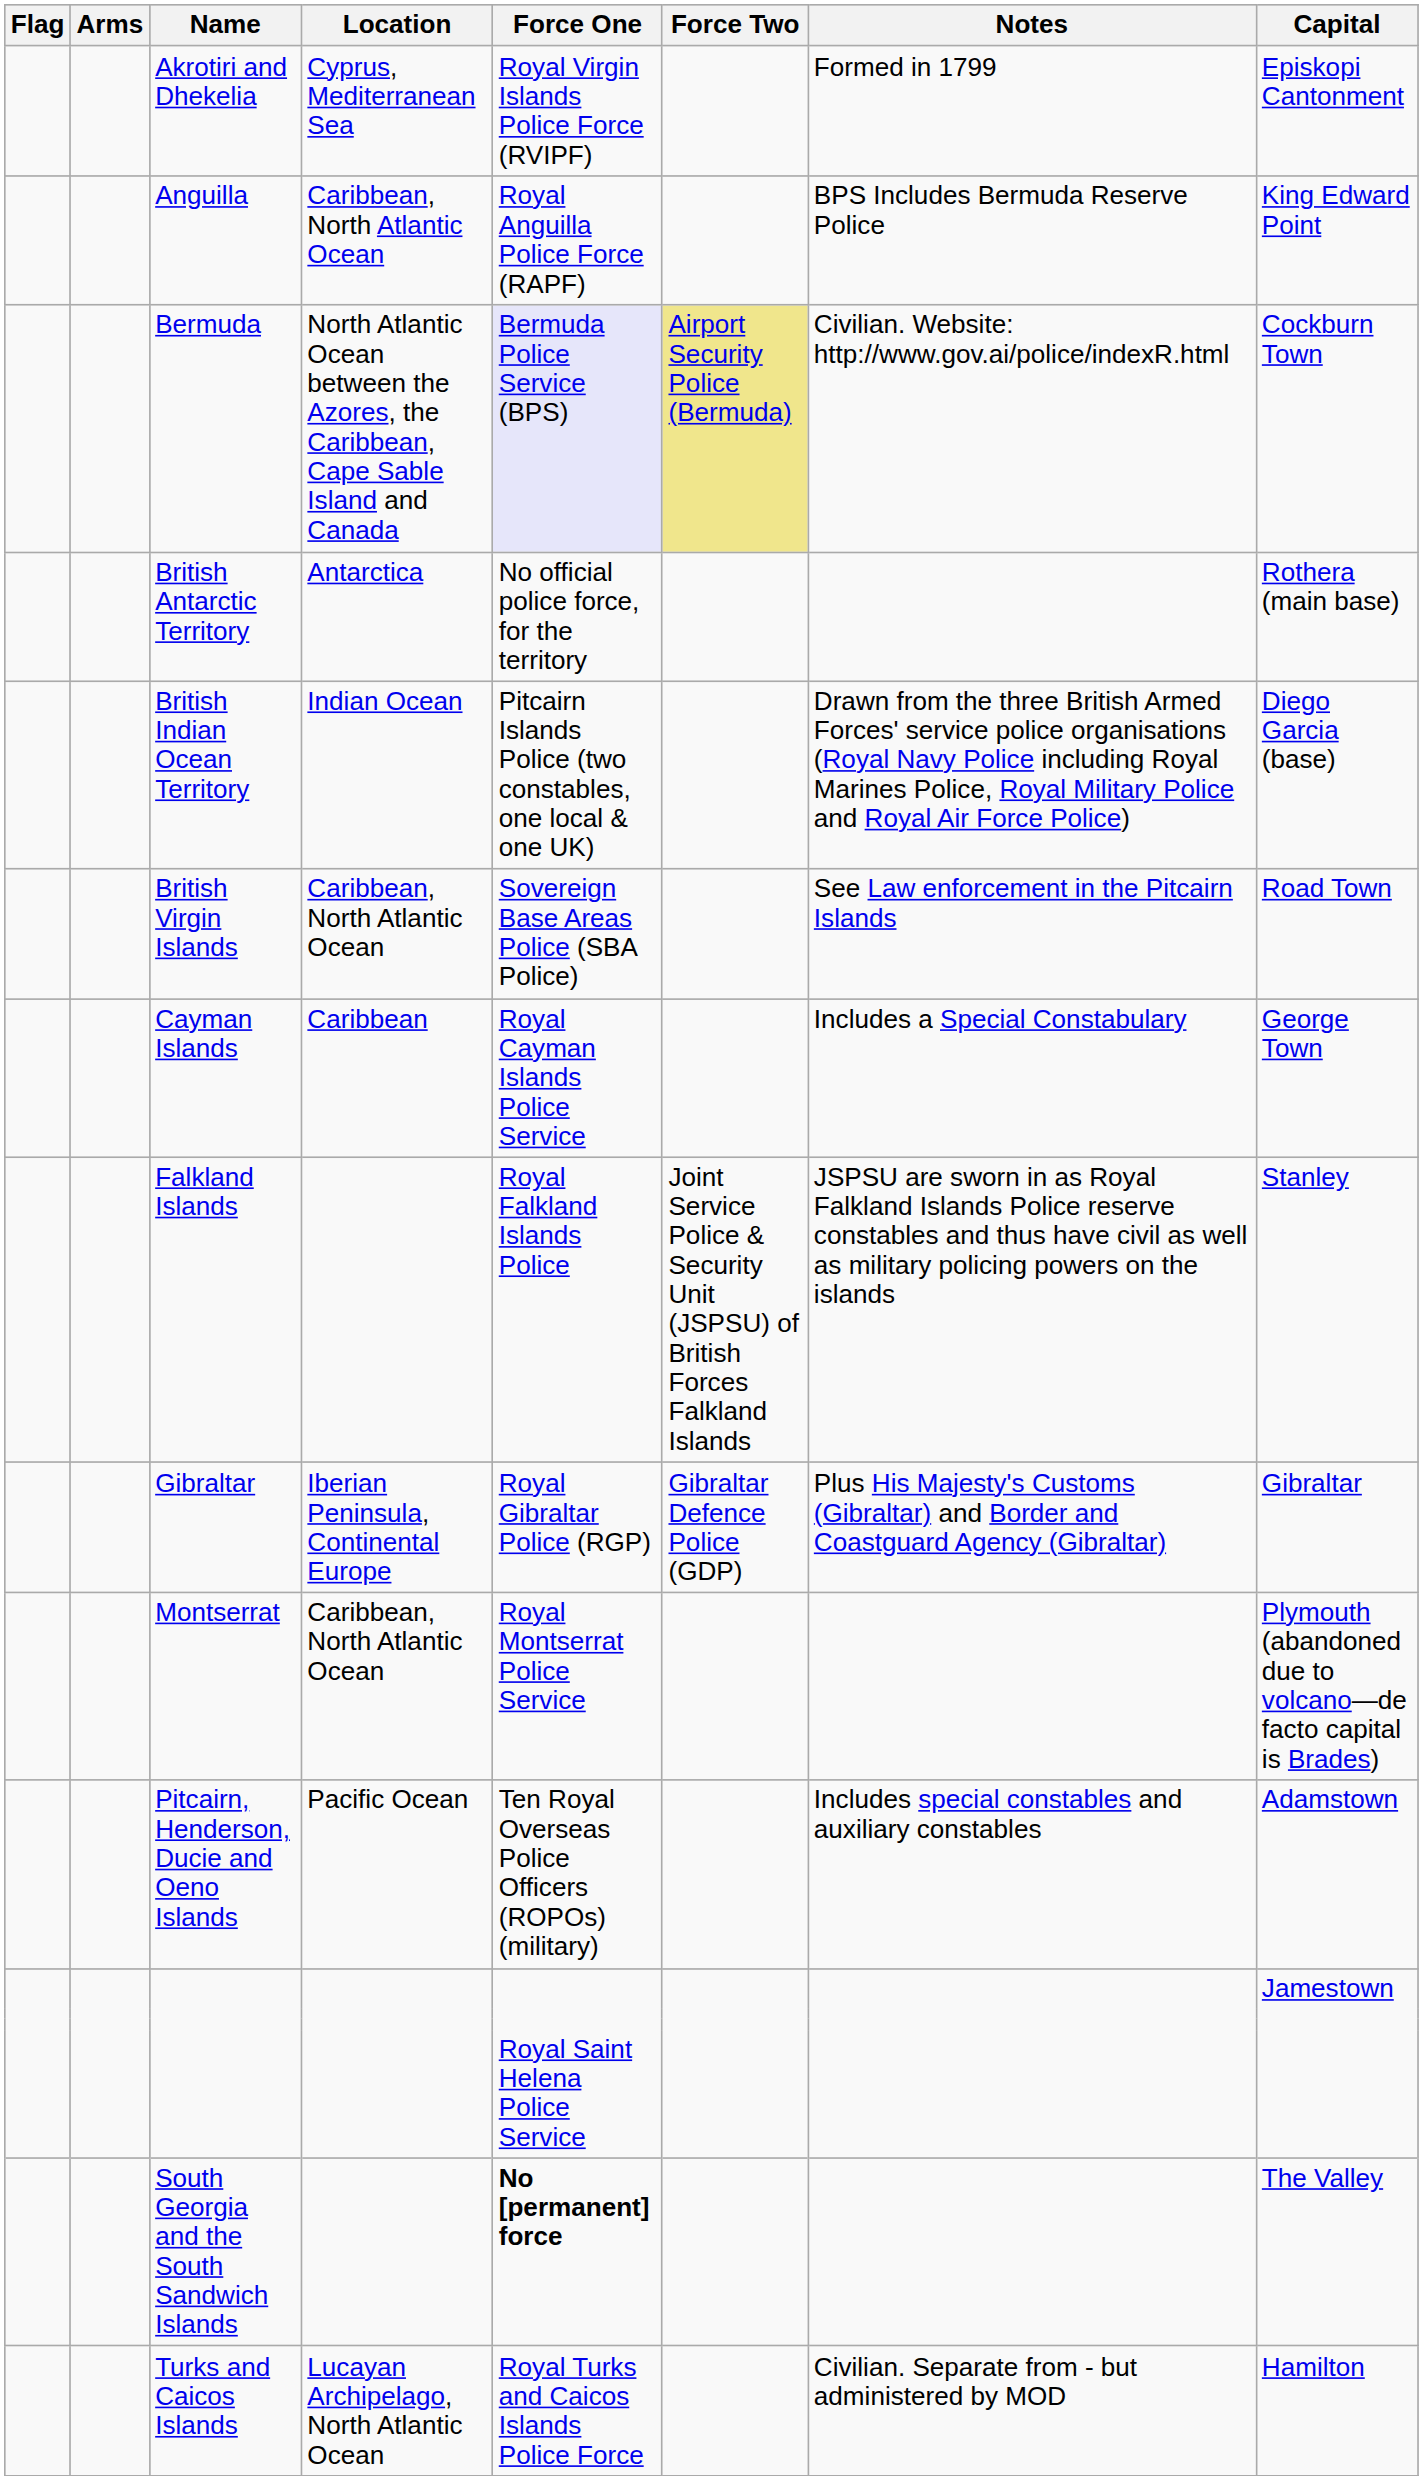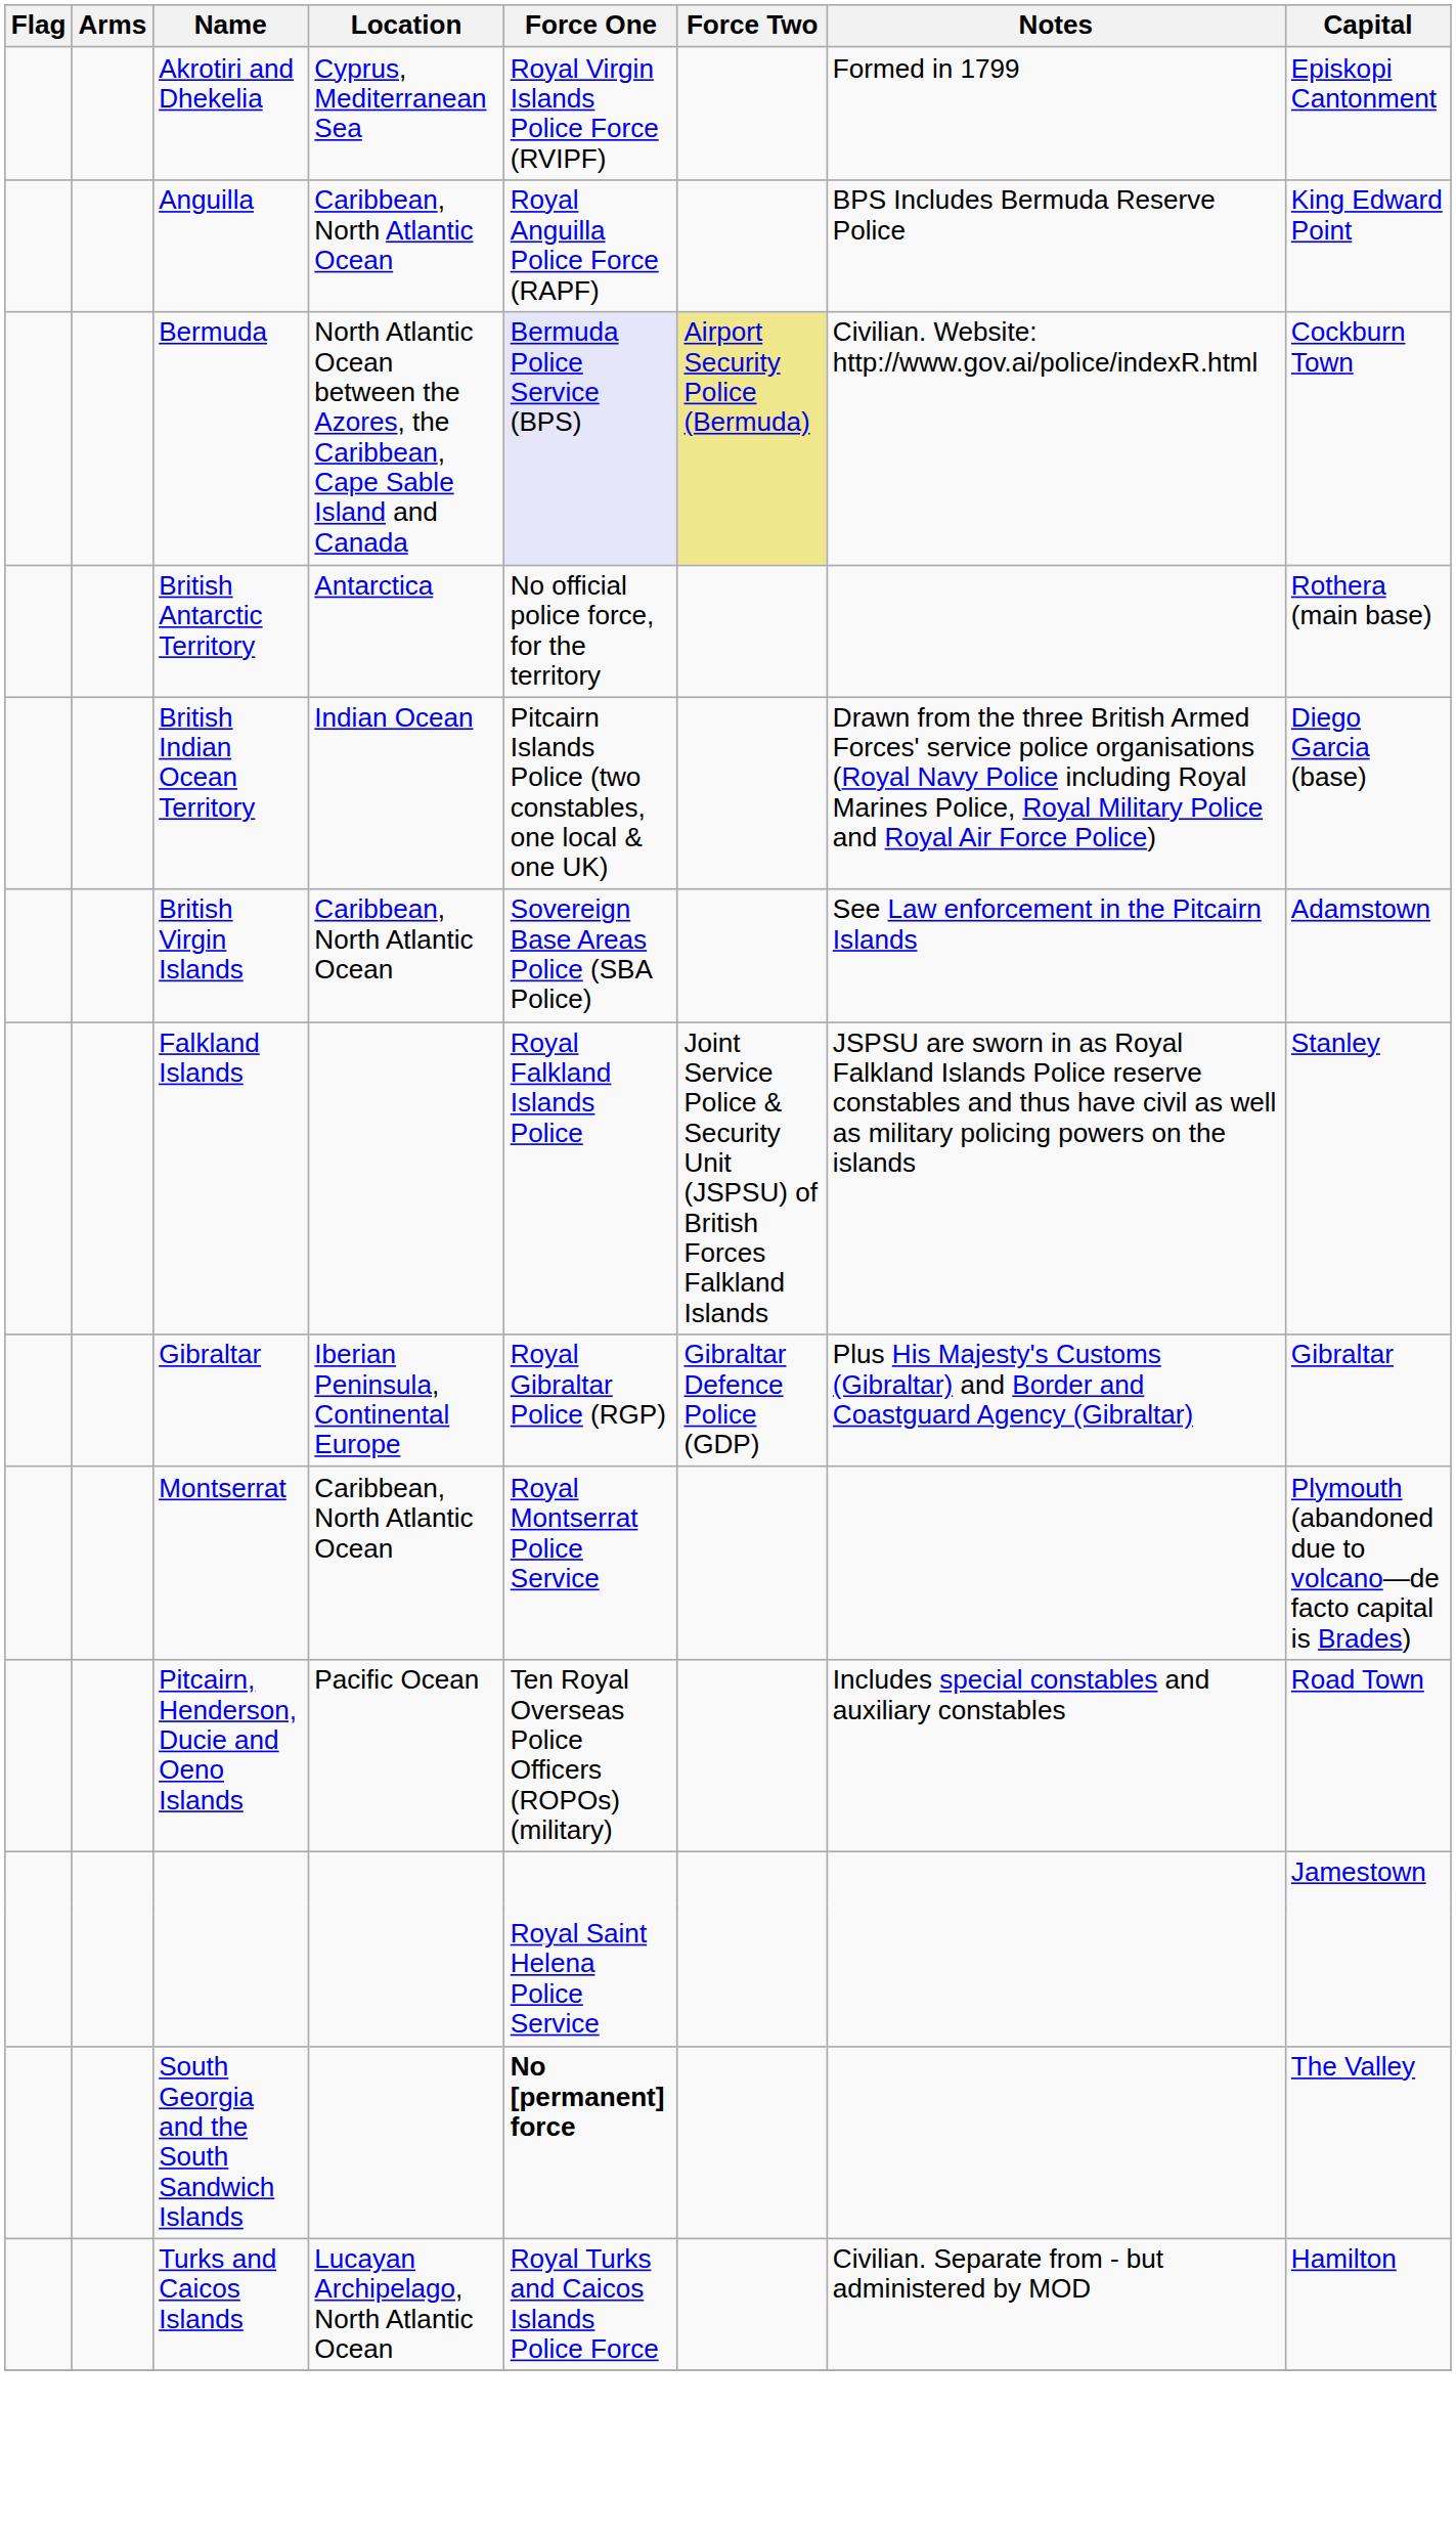British Virgin Islands | Capital: Road Town -> Adamstown
- row: Cayman Islands | Caribbean | Royal Cayman Islands Police Service | Includes a Special Constabulary | George Town
Pitcairn, Henderson, Ducie and Oeno Islands | Capital: Adamstown -> Road Town
